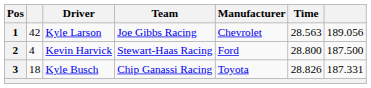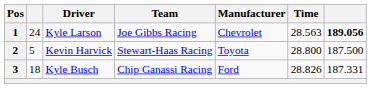1 | column 2: 42 -> 24
1 | column 7: normal -> bold
2 | column 2: 4 -> 5
2 | Manufacturer: Ford -> Toyota
3 | Manufacturer: Toyota -> Ford
